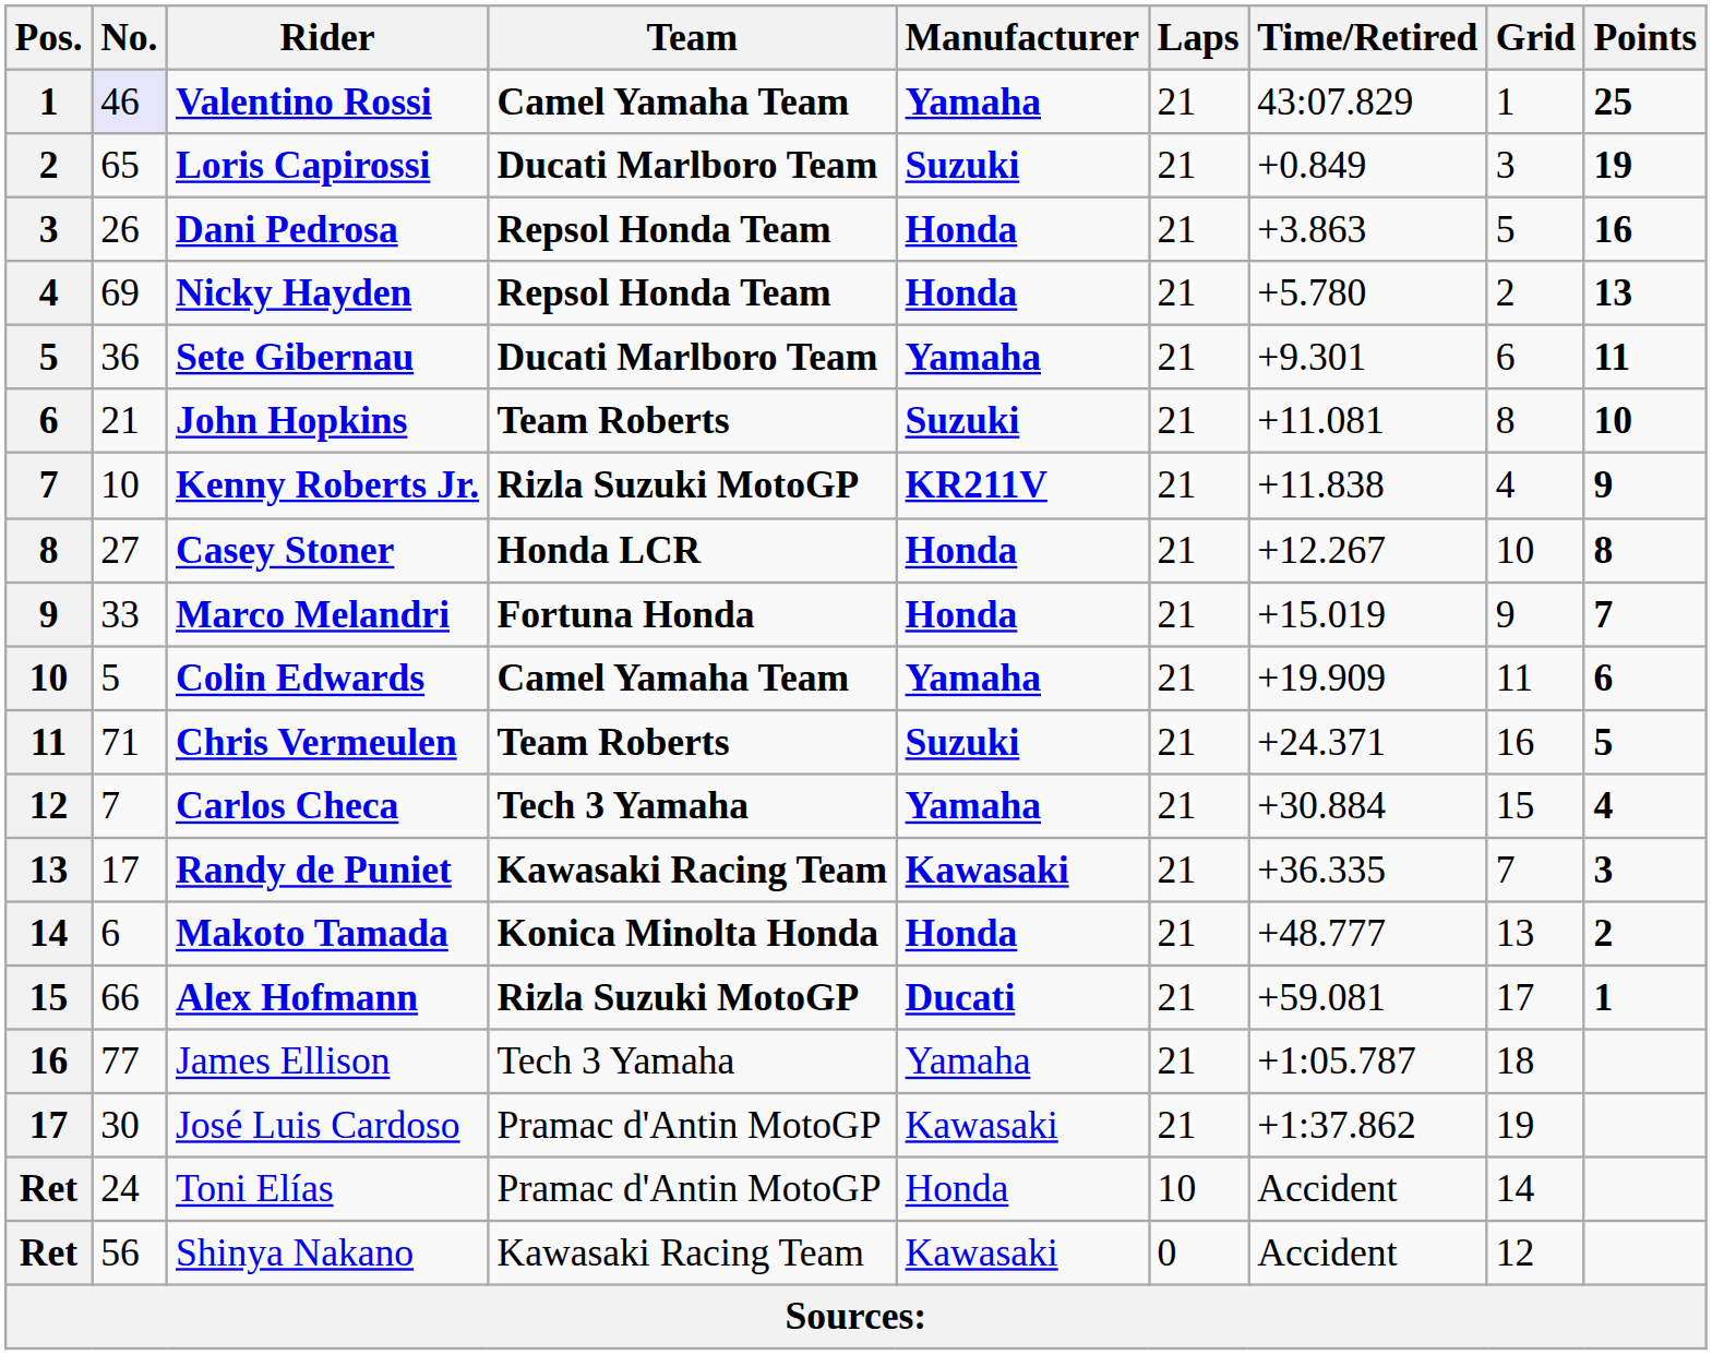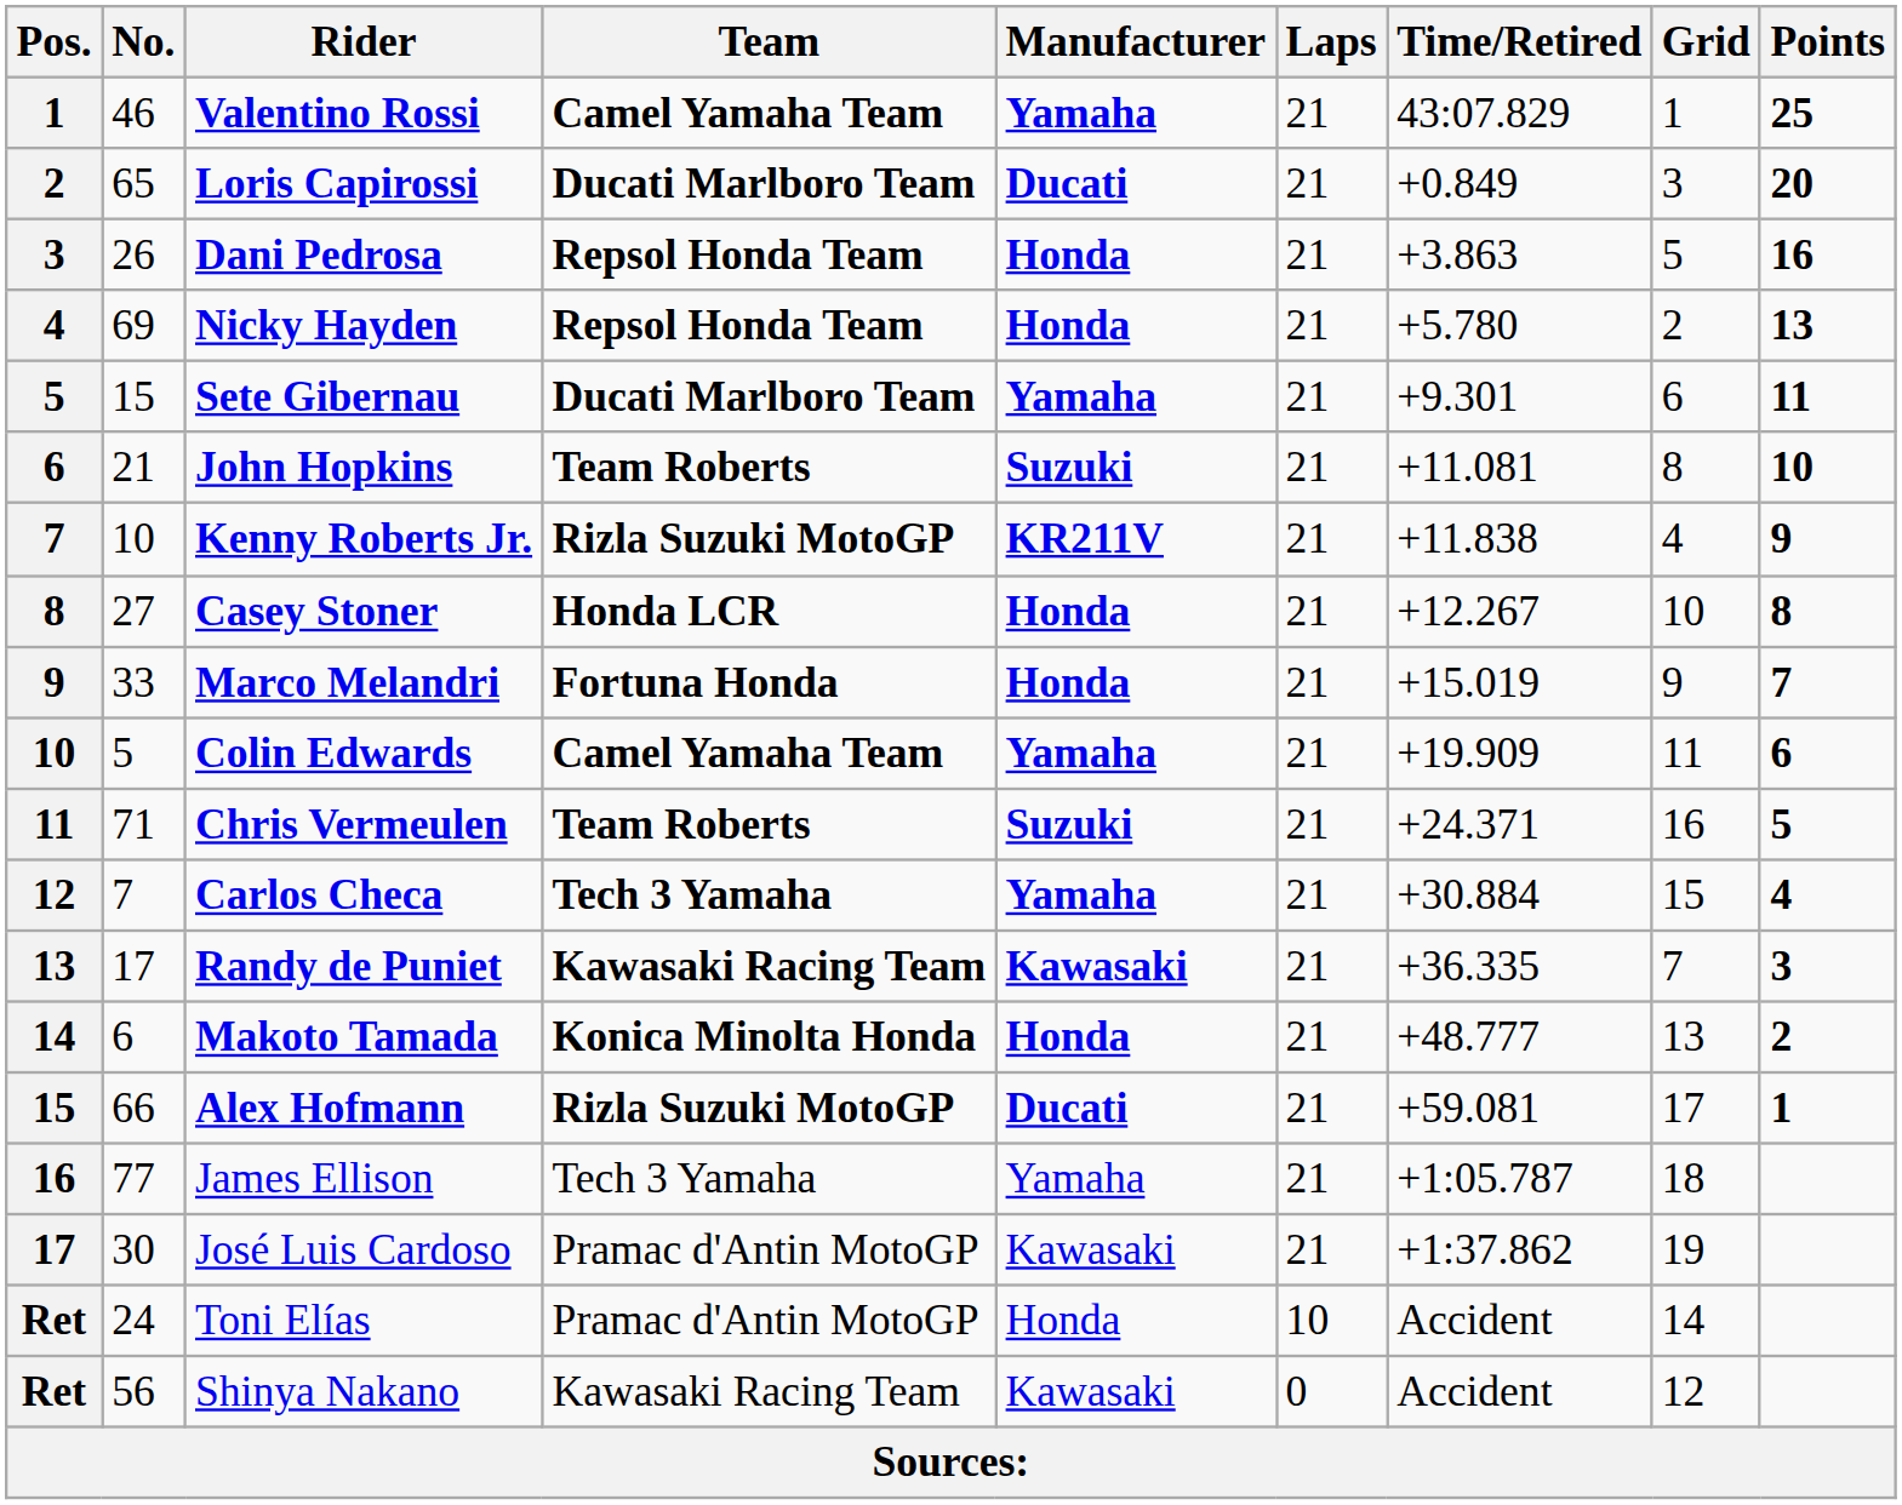Valentino Rossi | No.: lavender background -> no background
Loris Capirossi | Manufacturer: Suzuki -> Ducati
Loris Capirossi | Points: 19 -> 20
Sete Gibernau | No.: 36 -> 15
